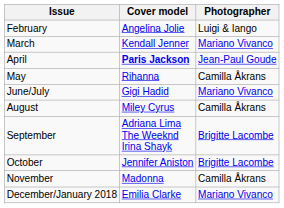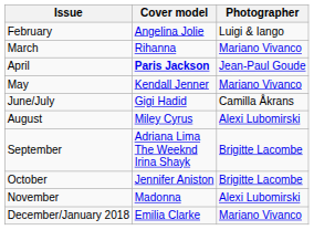March | Cover model: Kendall Jenner -> Rihanna
May | Cover model: Rihanna -> Kendall Jenner
May | Photographer: Camilla Åkrans -> Mariano Vivanco
June/July | Photographer: Mariano Vivanco -> Camilla Åkrans
August | Photographer: Camilla Åkrans -> Alexi Lubomirski
November | Photographer: Camilla Åkrans -> Alexi Lubomirski
